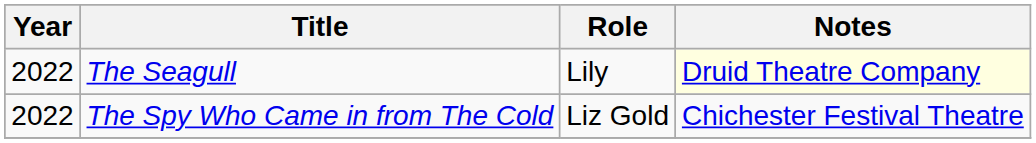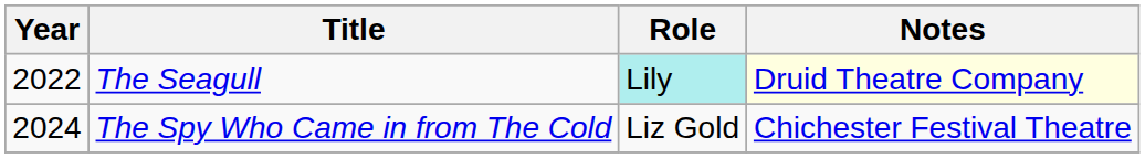The Seagull | Role: no background -> paleturquoise background
The Spy Who Came in from The Cold | Year: 2022 -> 2024
